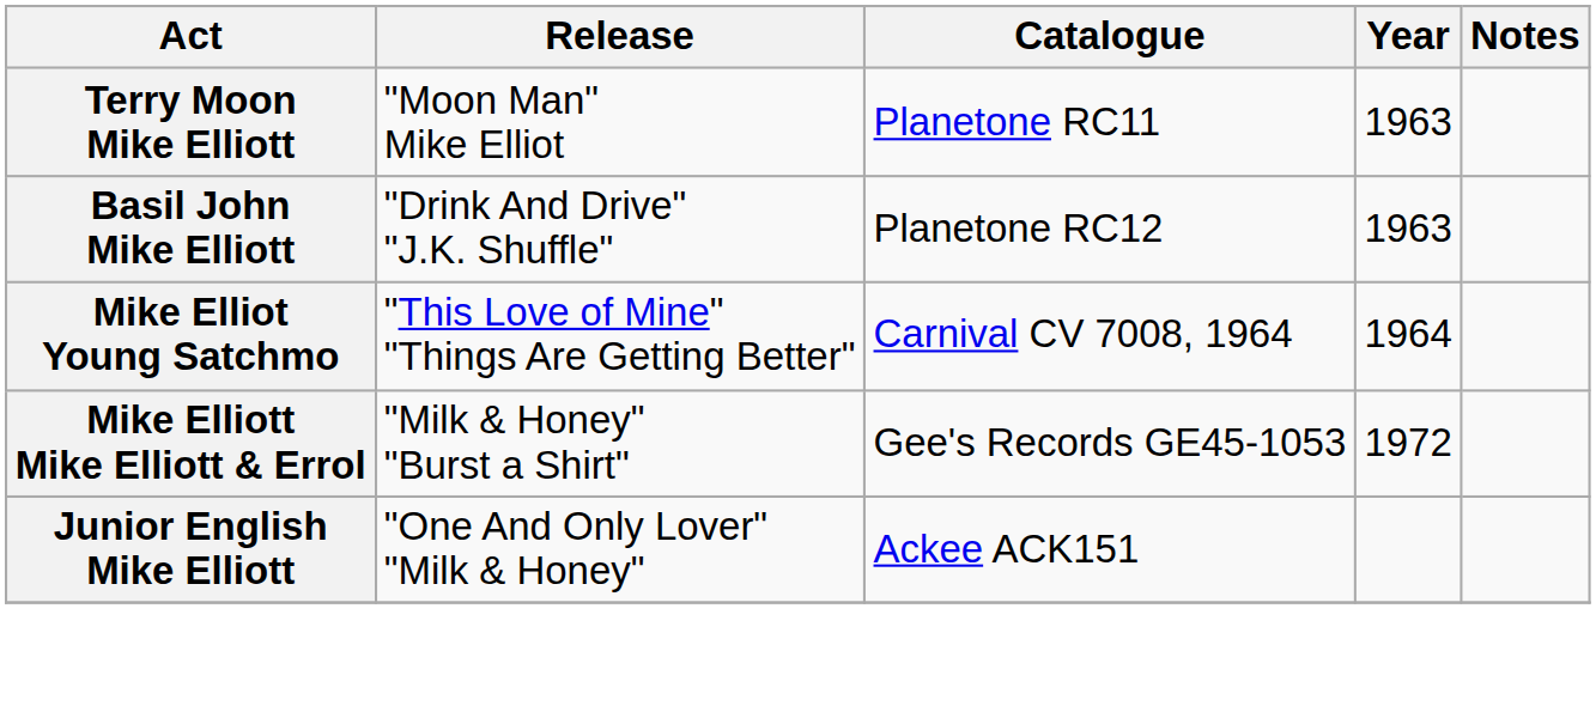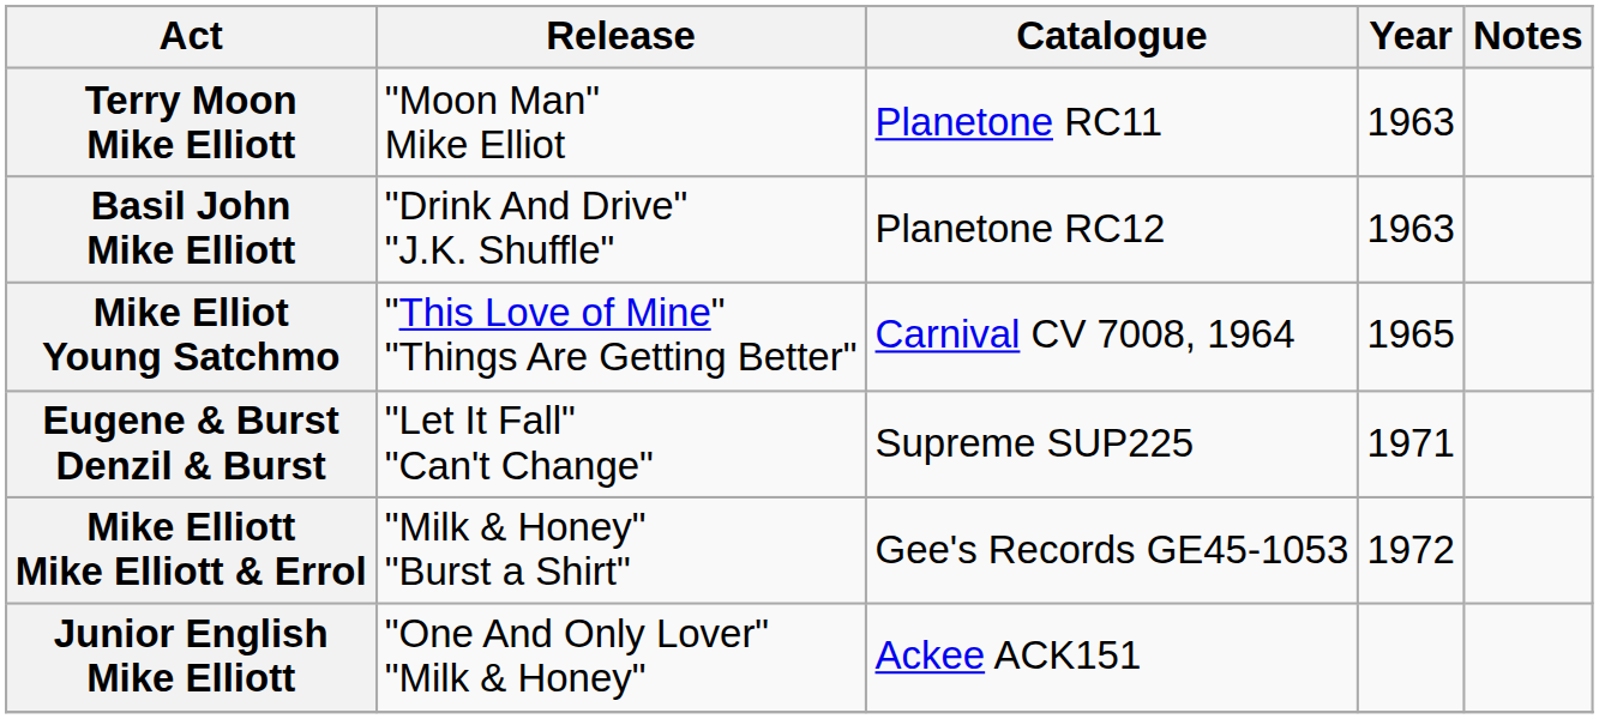Mike Elliot Young Satchmo | Year: 1964 -> 1965
+ row: Eugene & Burst Denzil & Burst | "Let It Fall" "Can't Change" | Supreme SUP225 | 1971
